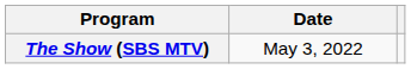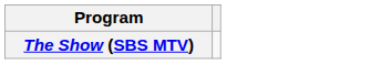- column: Date | May 3, 2022
